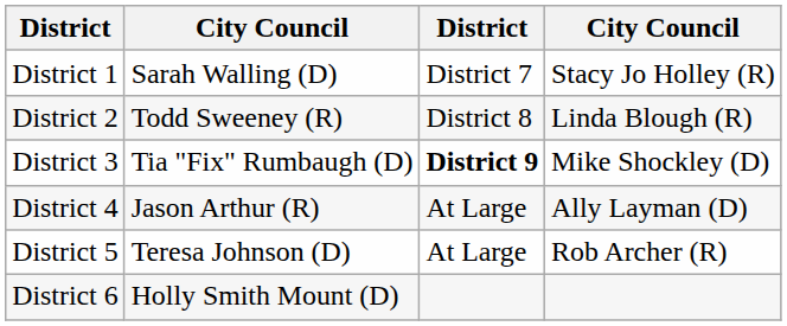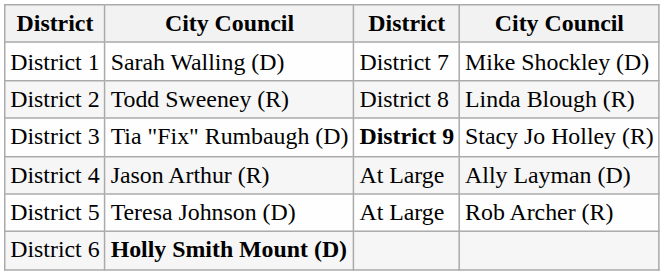District 1 | column 4: Stacy Jo Holley (R) -> Mike Shockley (D)
District 3 | column 4: Mike Shockley (D) -> Stacy Jo Holley (R)
District 6 | column 2: normal -> bold
